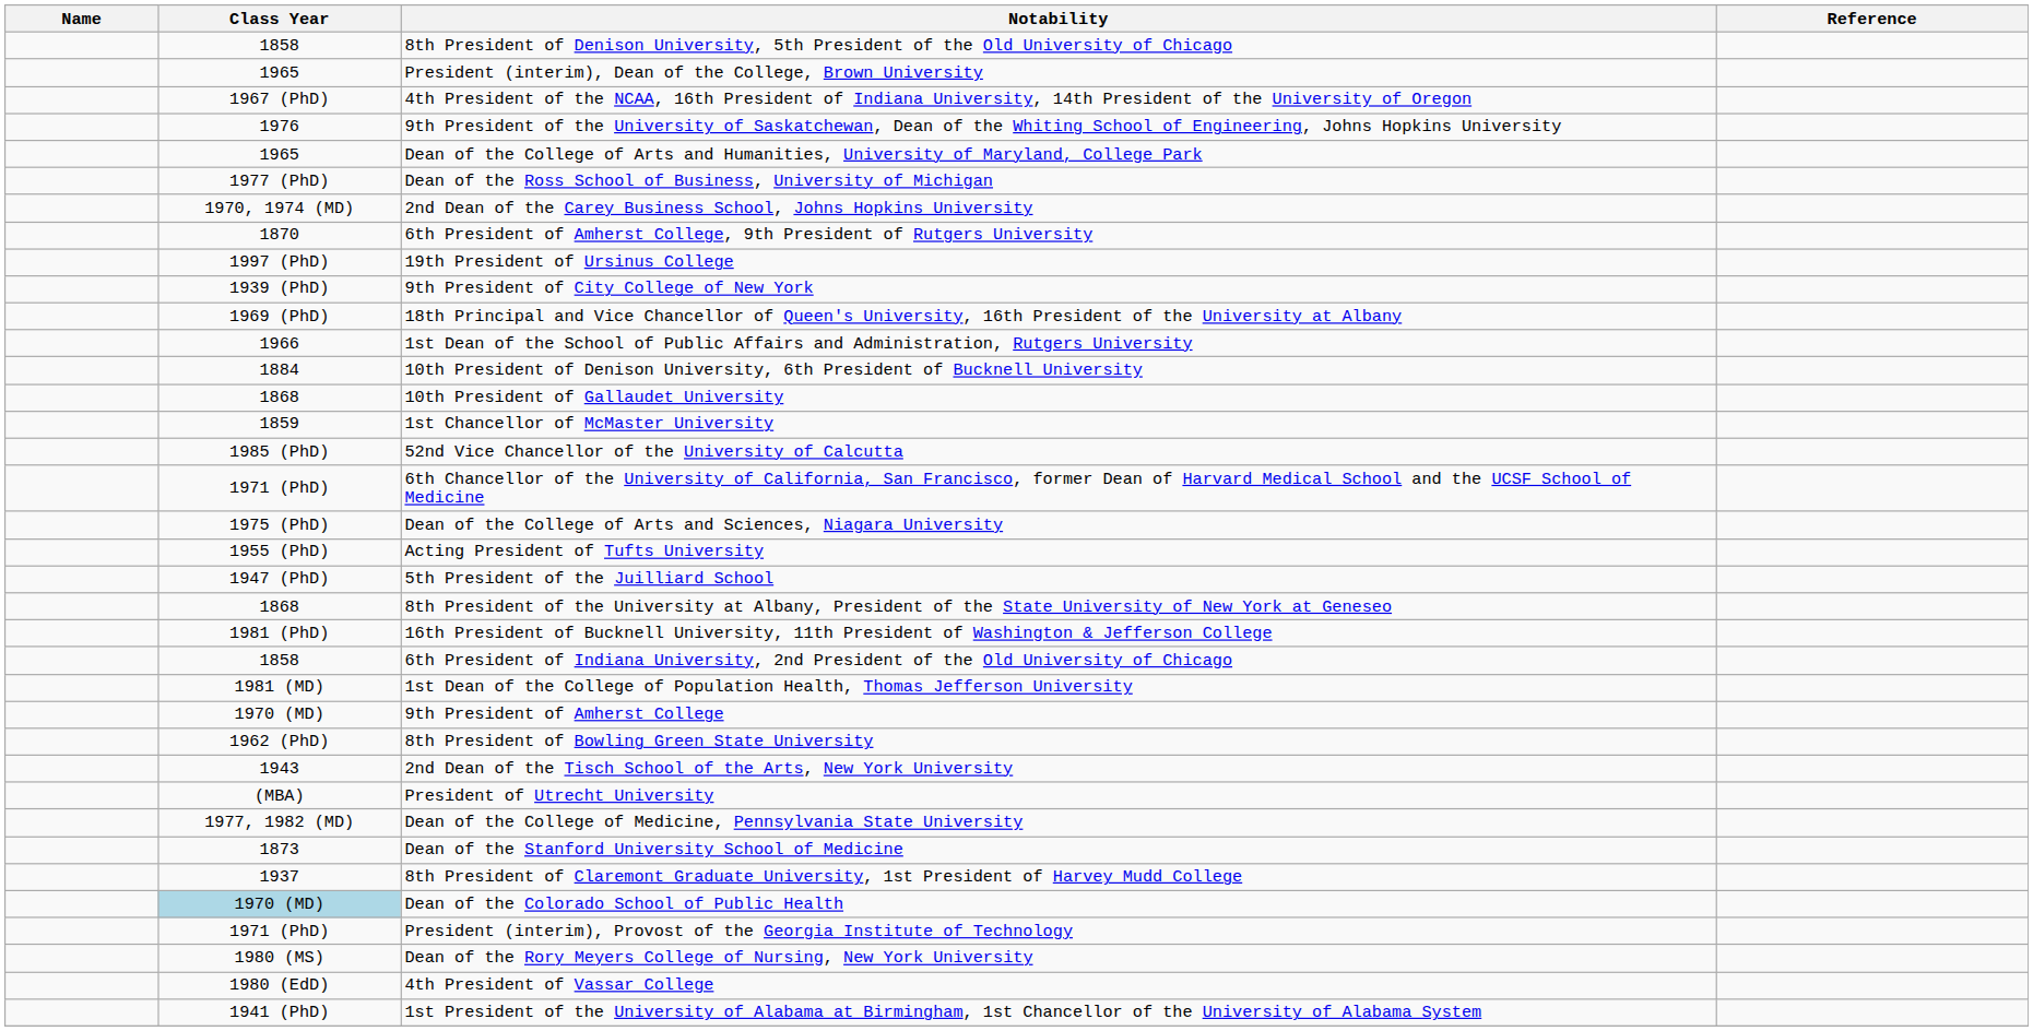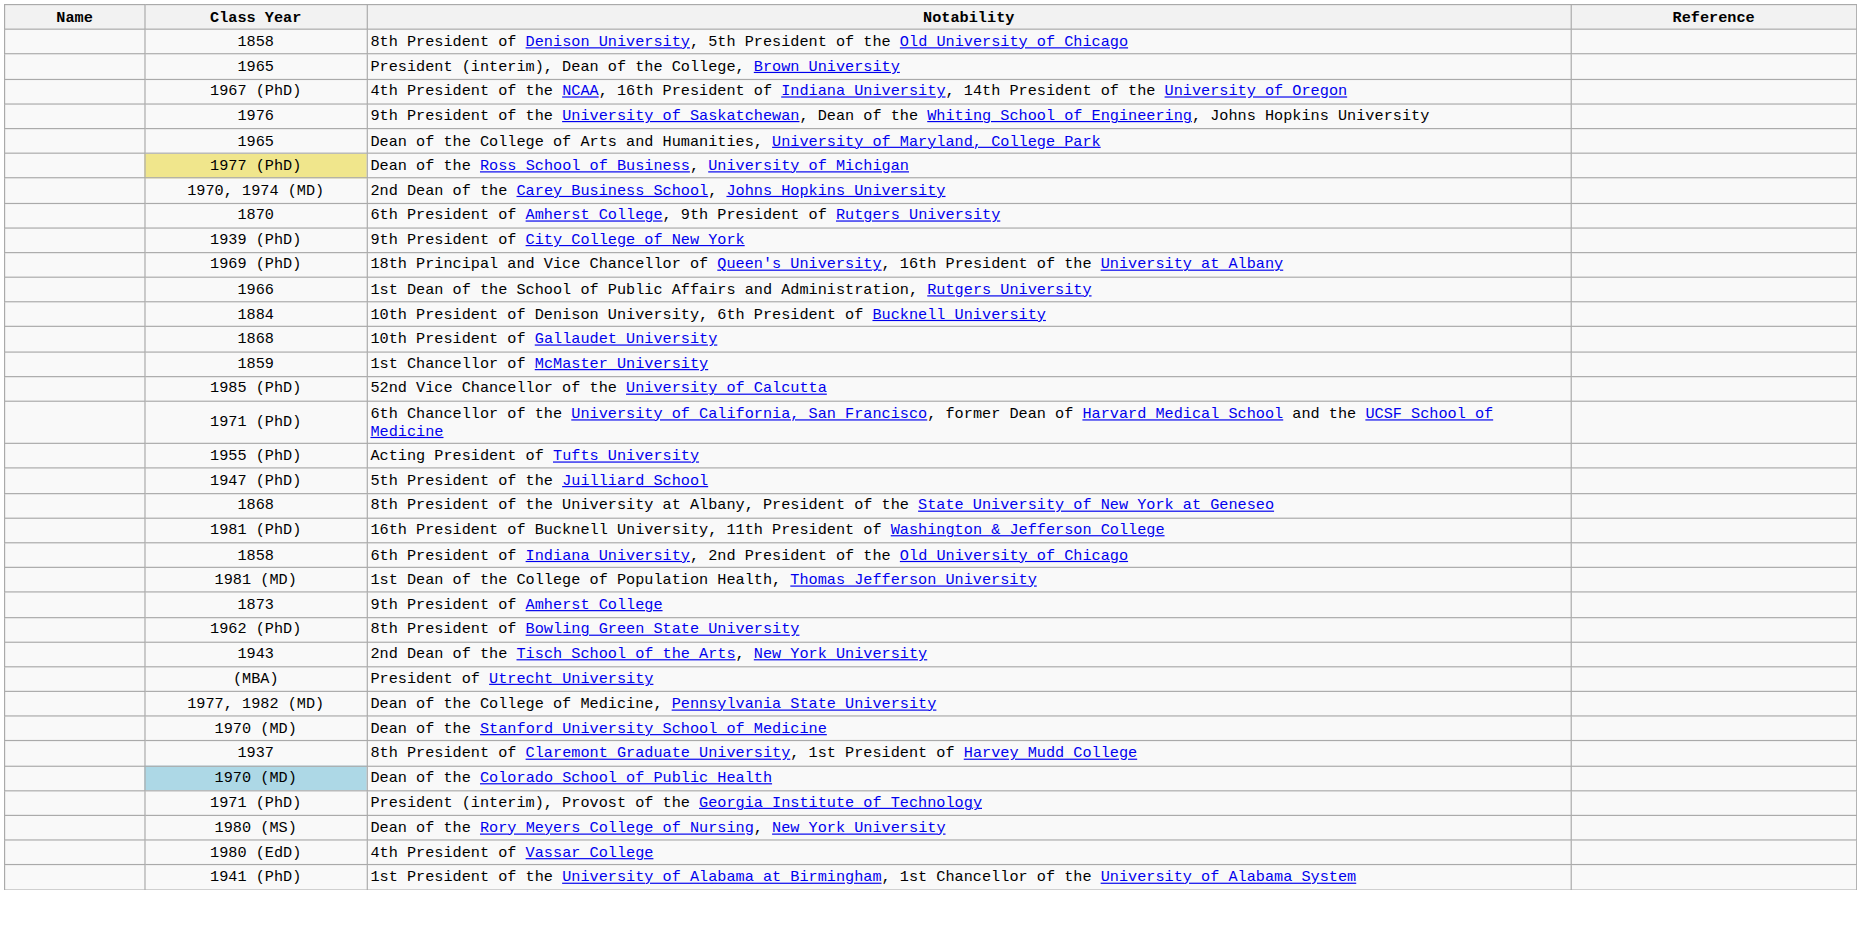Dean of the Ross School of Business, University of Michigan | Class Year: no background -> khaki background
- row: 1997 (PhD) | 19th President of Ursinus College
- row: 1975 (PhD) | Dean of the College of Arts and Sciences, Niagara University
9th President of Amherst College | Class Year: 1970 (MD) -> 1873
Dean of the Stanford University School of Medicine | Class Year: 1873 -> 1970 (MD)
